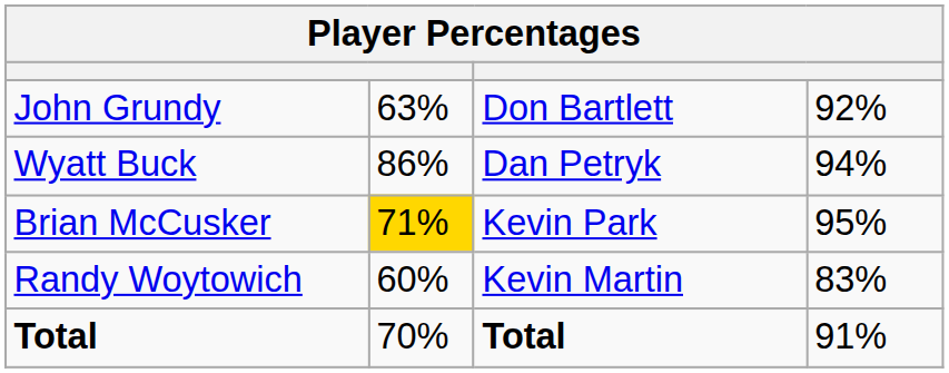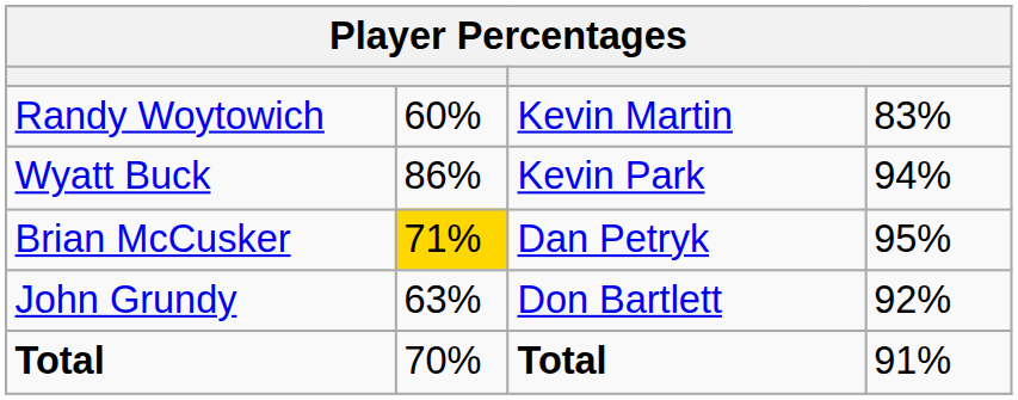rows swapped: John Grundy <-> Randy Woytowich
Wyatt Buck | column 3: Dan Petryk -> Kevin Park
Brian McCusker | column 3: Kevin Park -> Dan Petryk
